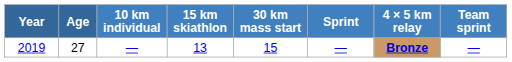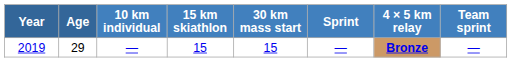2019 | Age: 27 -> 29
2019 | 15 km skiathlon: 13 -> 15
